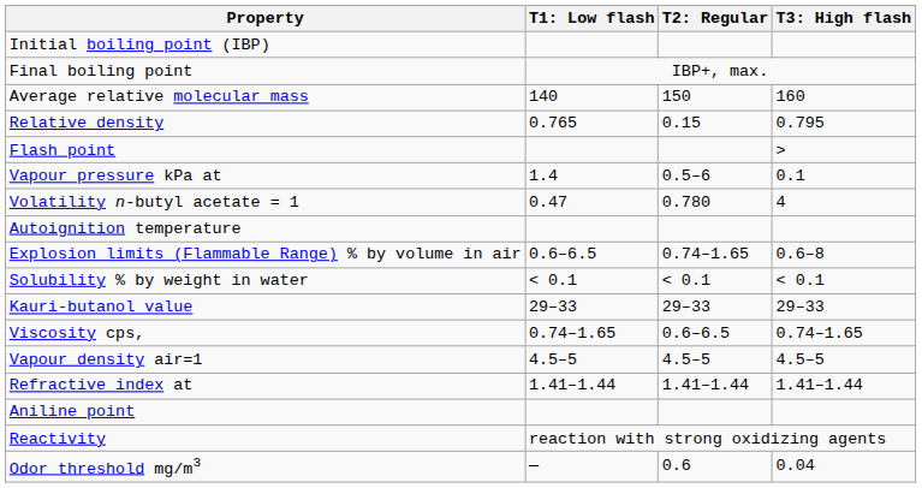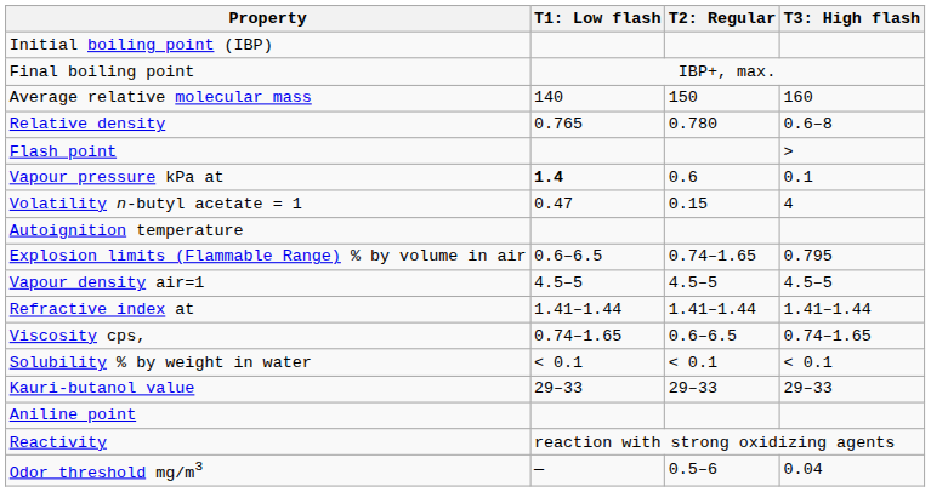Relative density | column 3: 0.15 -> 0.780
Relative density | column 4: 0.795 -> 0.6–8
Vapour pressure kPa at | column 2: normal -> bold
Vapour pressure kPa at | column 3: 0.5–6 -> 0.6
Volatility n-butyl acetate = 1 | column 3: 0.780 -> 0.15
Explosion limits (Flammable Range) % by volume in air | column 4: 0.6–8 -> 0.795
rows swapped: Vapour density air=1 <-> Solubility % by weight in water
rows swapped: Refractive index at <-> Kauri-butanol value
Odor threshold mg/m3 | column 3: 0.6 -> 0.5–6
